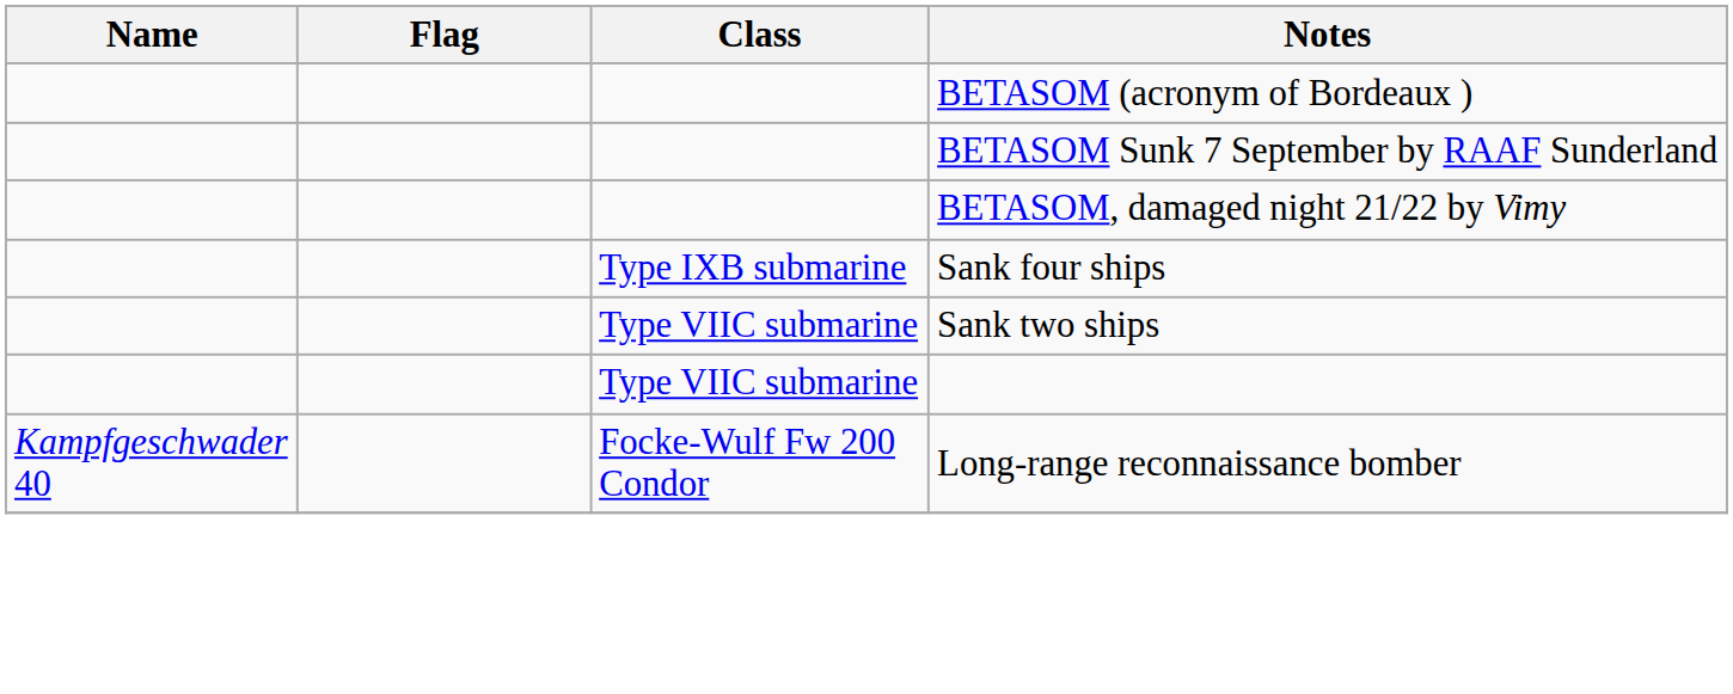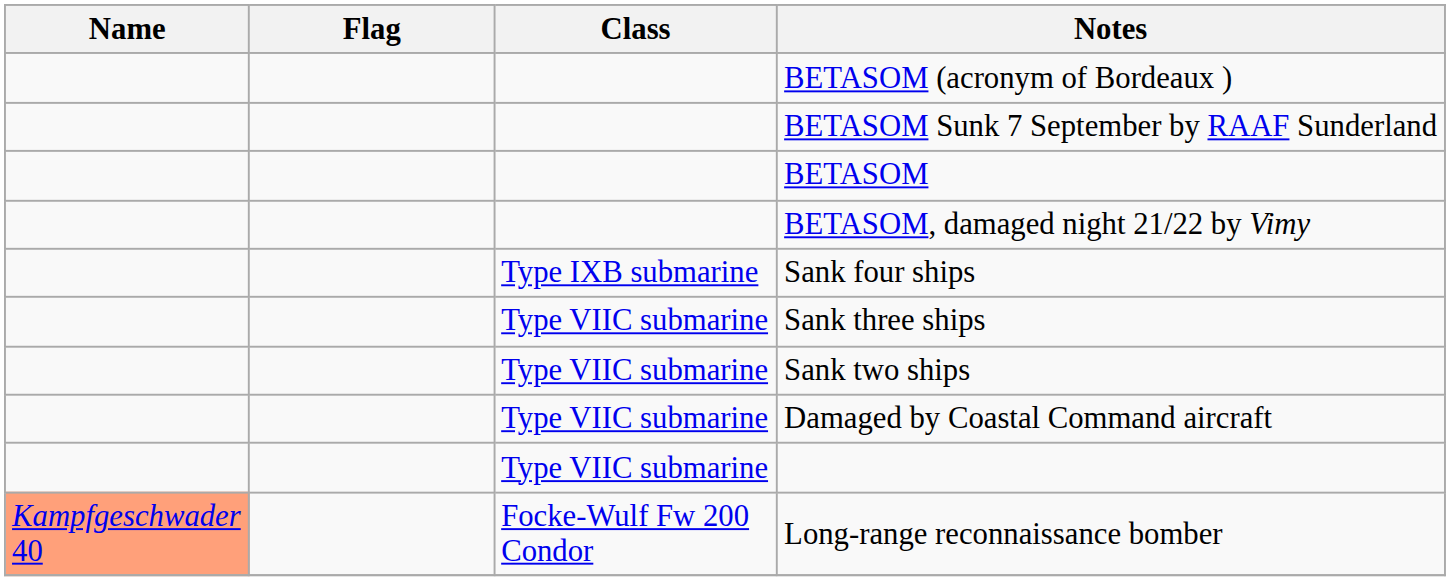+ row: BETASOM
+ row: Type VIIC submarine | Sank three ships
+ row: Type VIIC submarine | Damaged by Coastal Command aircraft
Long-range reconnaissance bomber | Name: no background -> lightsalmon background
